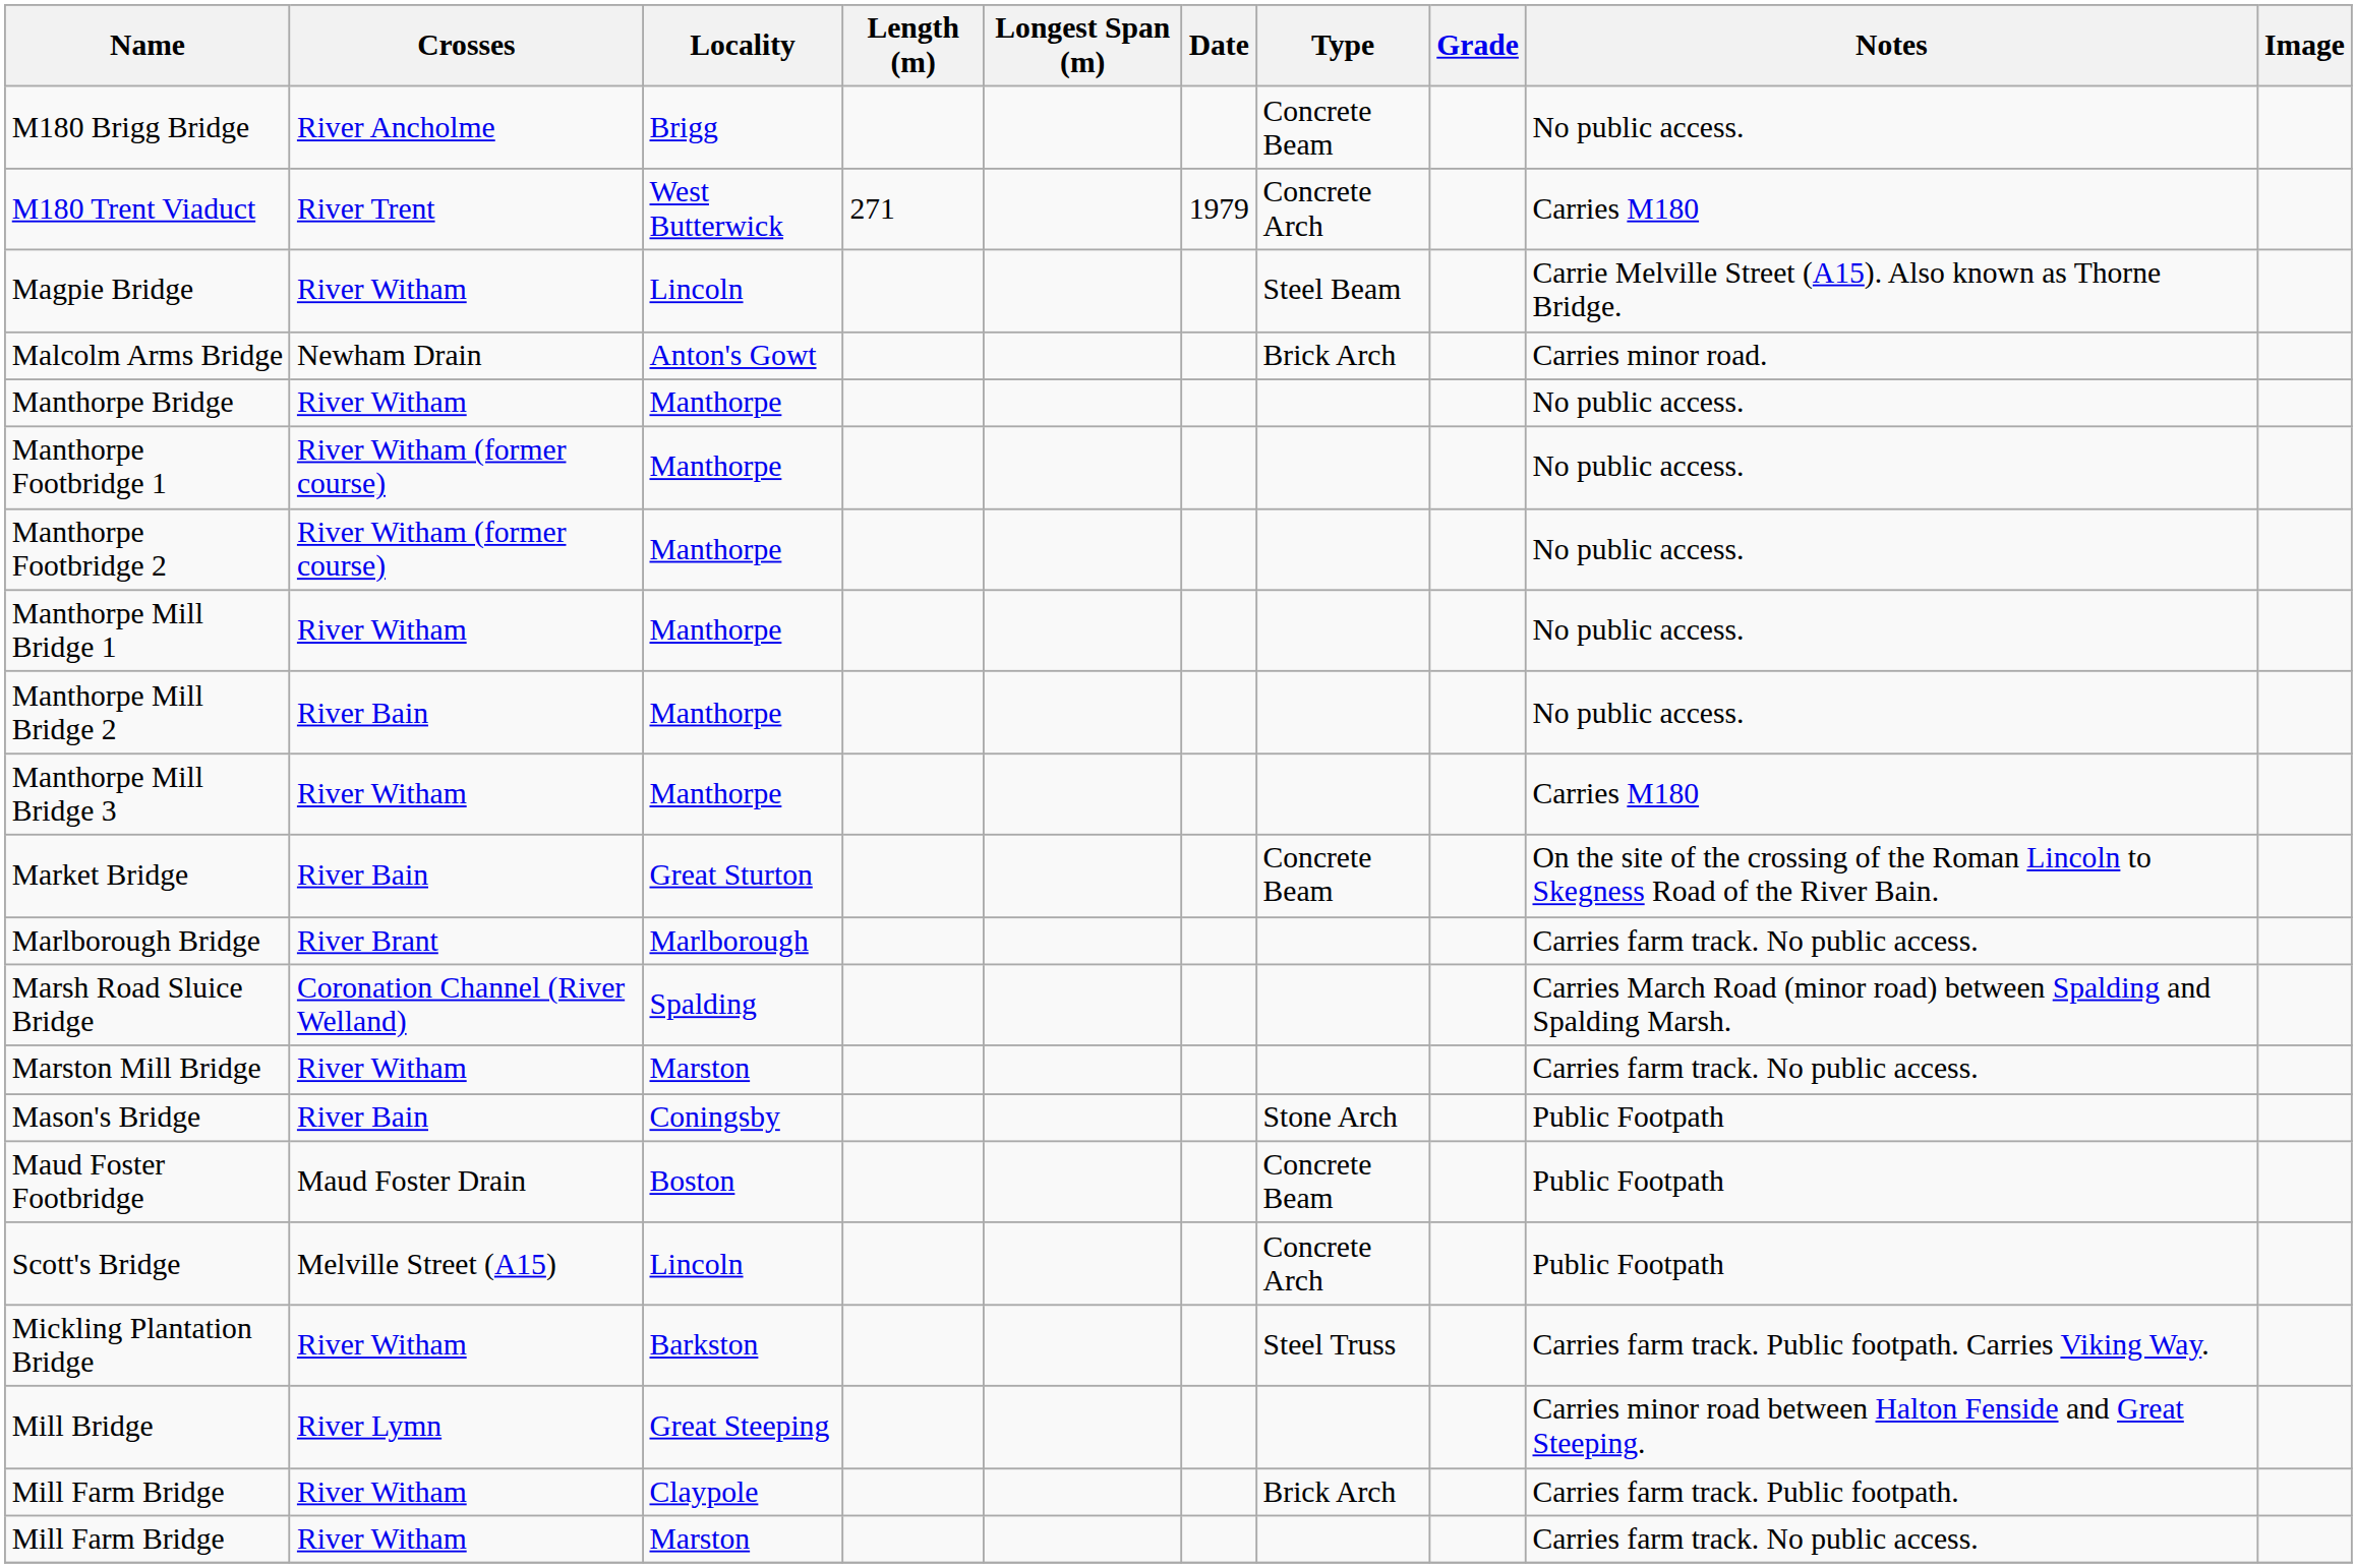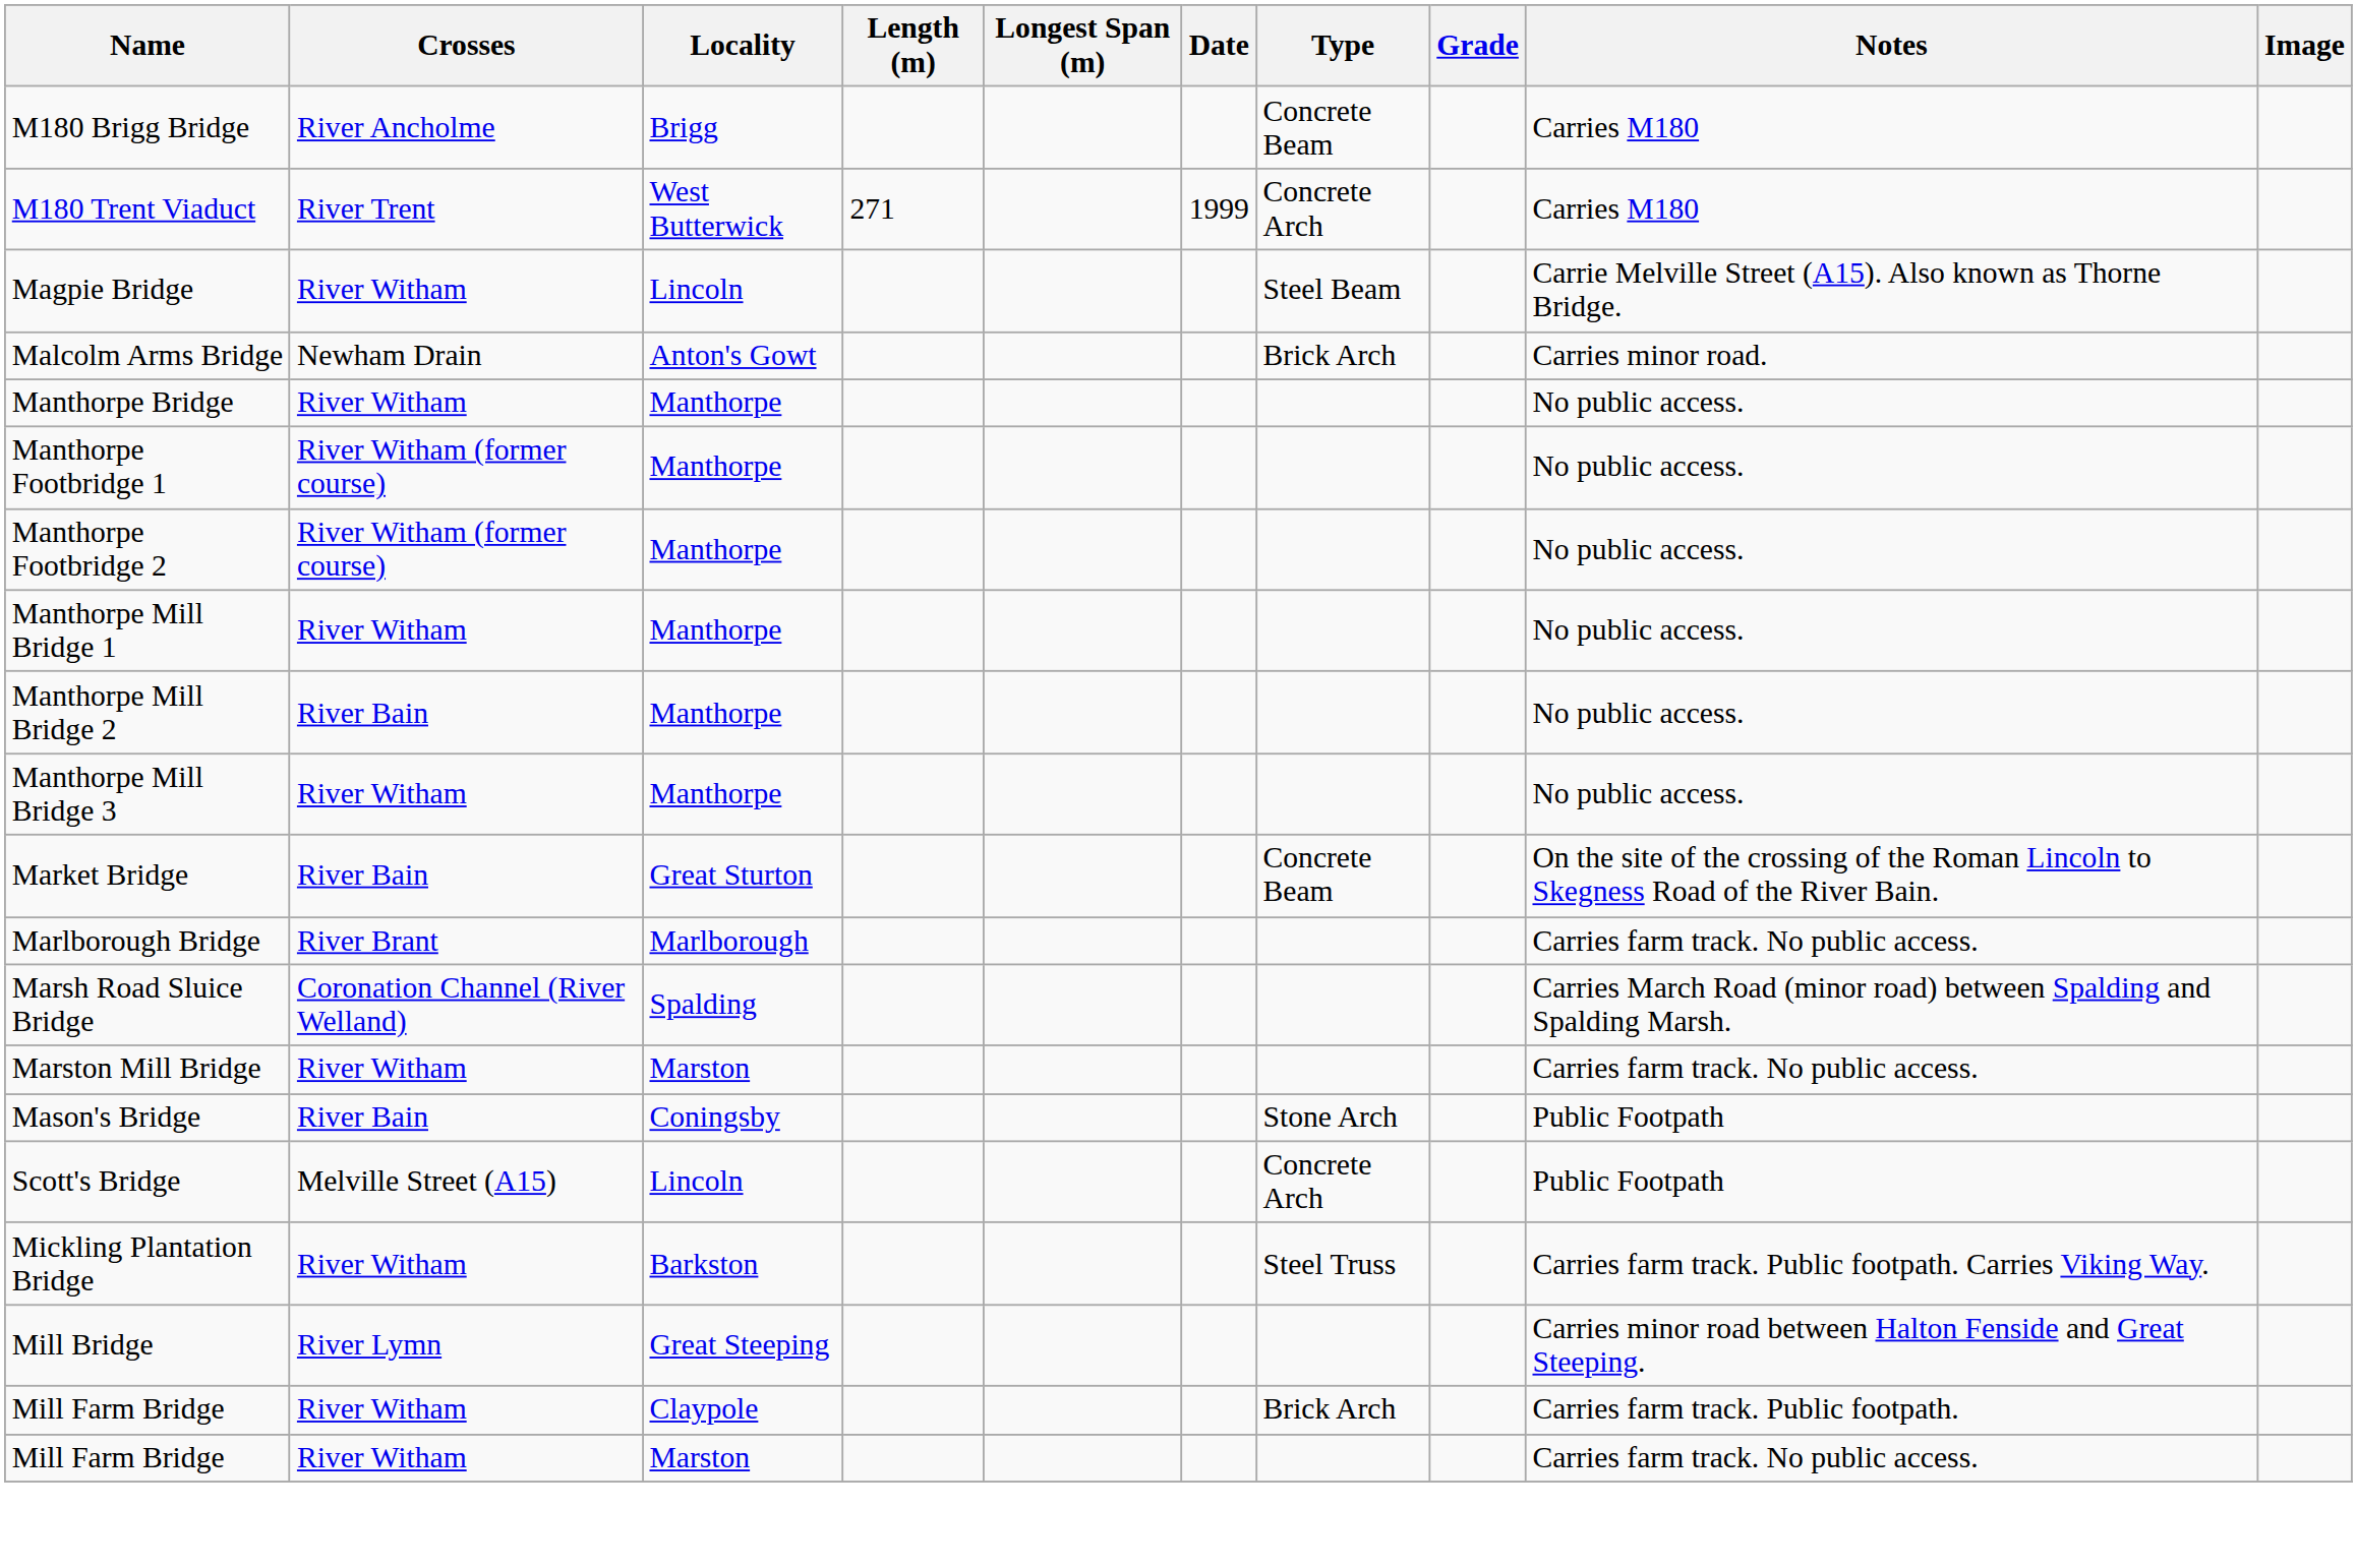M180 Brigg Bridge | Notes: No public access. -> Carries M180
M180 Trent Viaduct | Date: 1979 -> 1999
Manthorpe Mill Bridge 3 | Notes: Carries M180 -> No public access.
- row: Maud Foster Footbridge | Maud Foster Drain | Boston | Concrete Beam | Public Footpath
